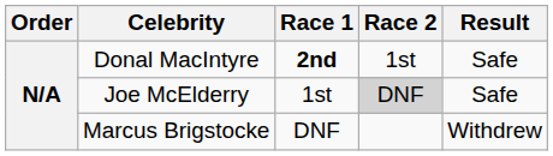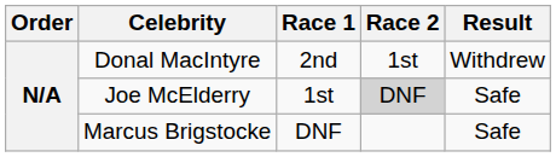Donal MacIntyre | Race 1: bold -> normal
Donal MacIntyre | Result: Safe -> Withdrew
Marcus Brigstocke | Result: Withdrew -> Safe
